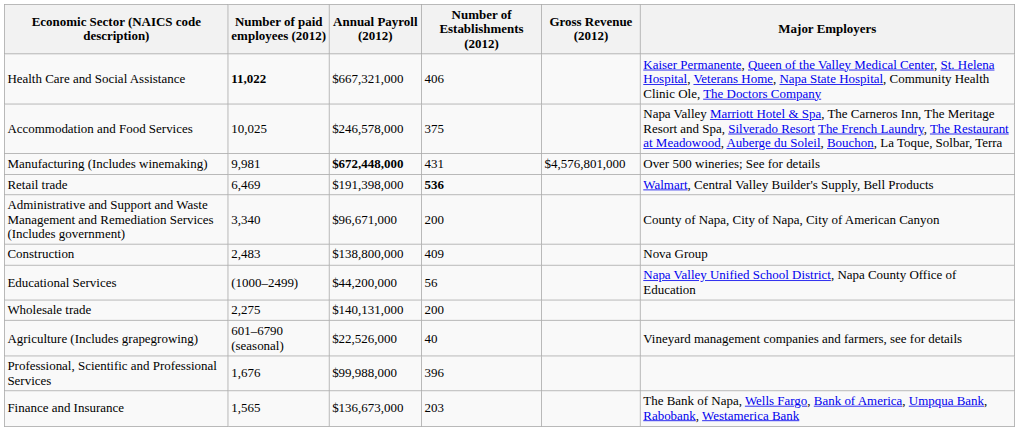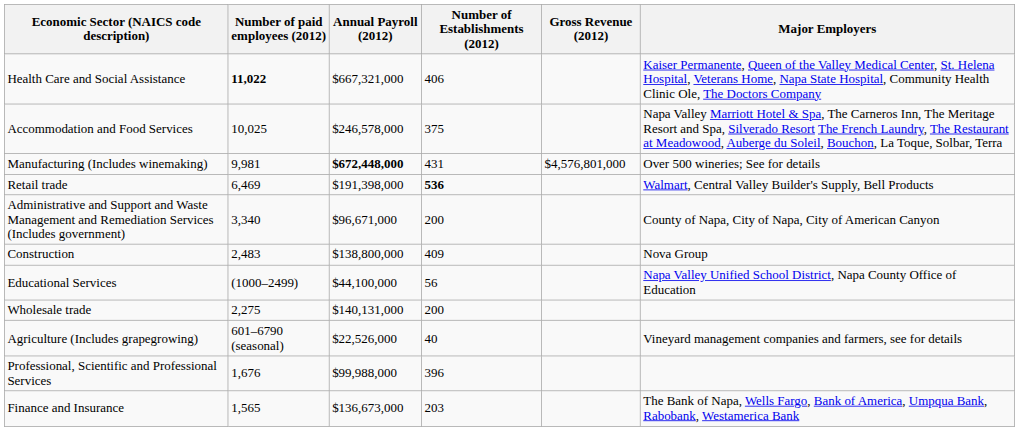Educational Services | Annual Payroll (2012): $44,200,000 -> $44,100,000
